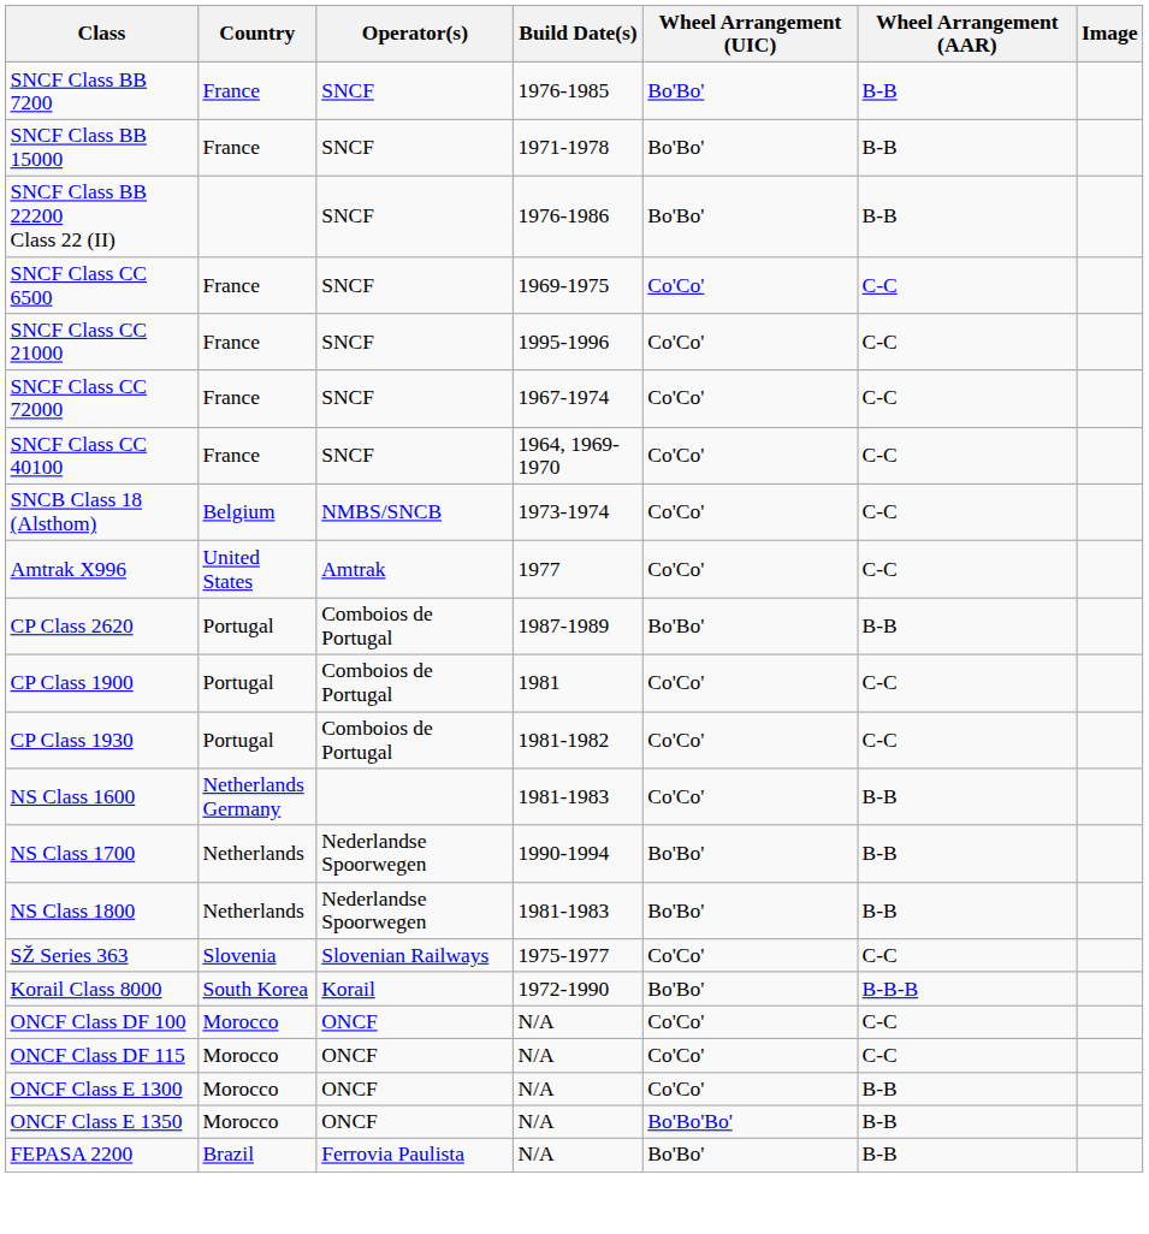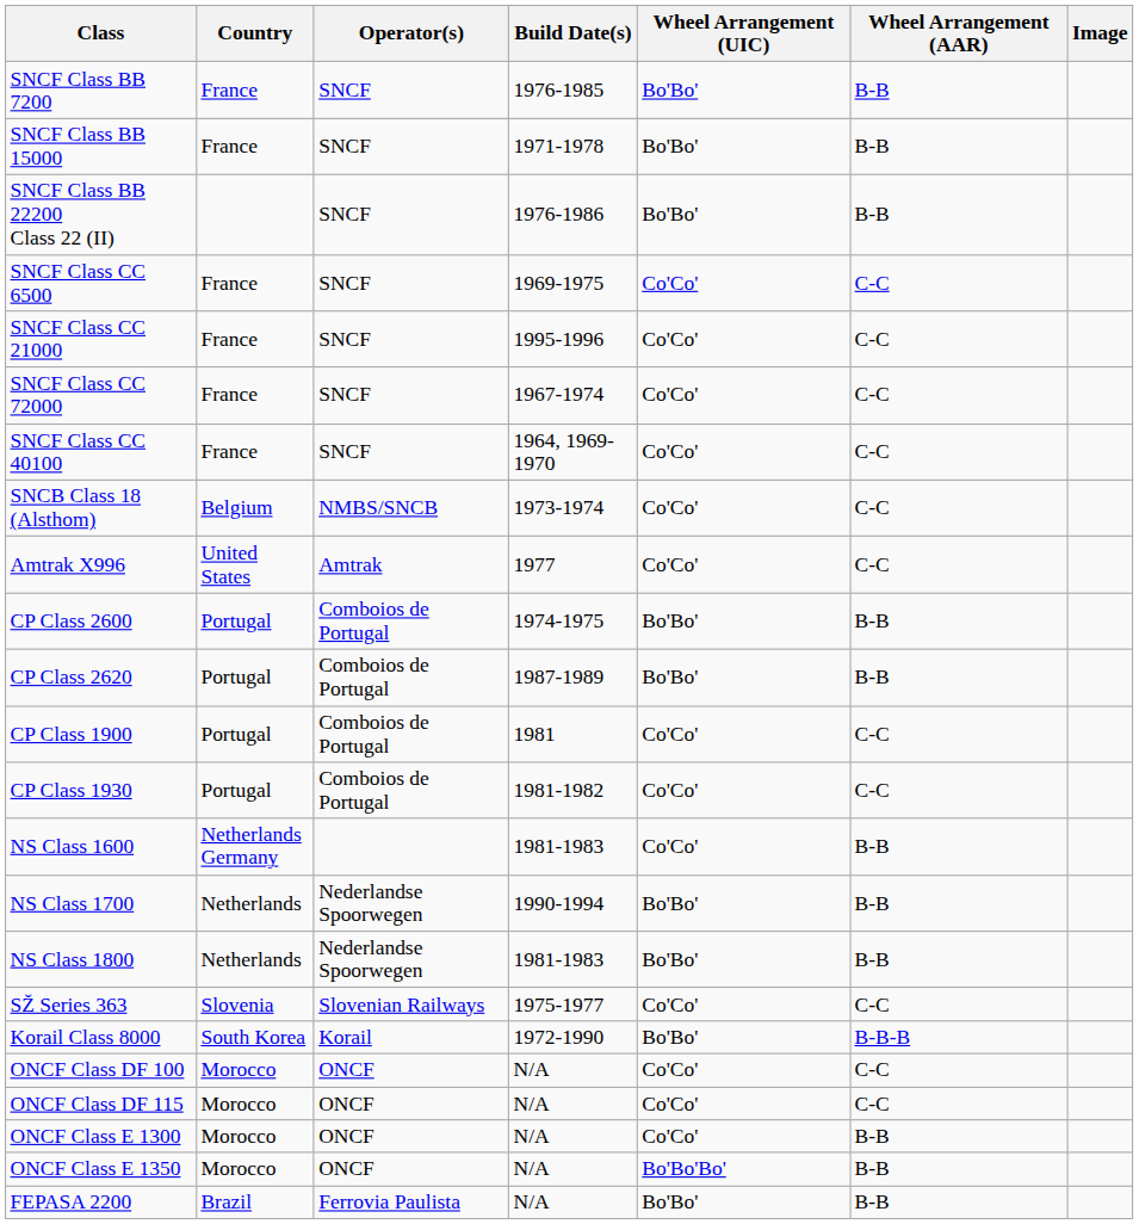+ row: CP Class 2600 | Portugal | Comboios de Portugal | 1974-1975 | Bo'Bo' | B-B
